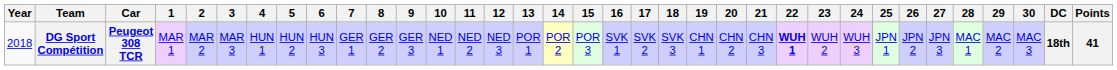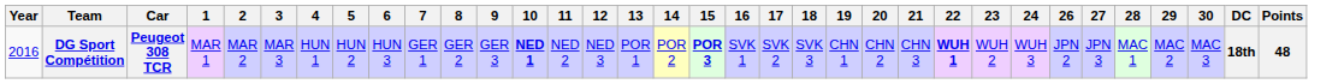- column: 25 | JPN 1
DG Sport Compétition | Year: 2018 -> 2016
DG Sport Compétition | 10: normal -> bold
DG Sport Compétition | 15: normal -> bold
DG Sport Compétition | Points: 41 -> 48
